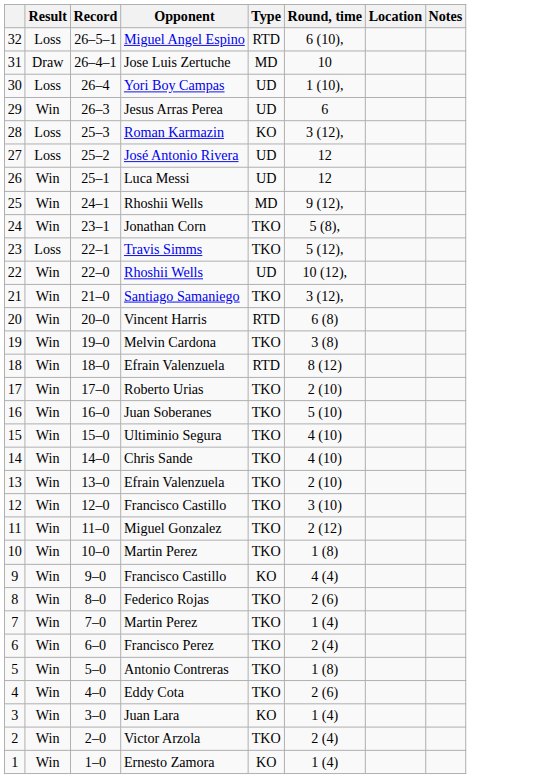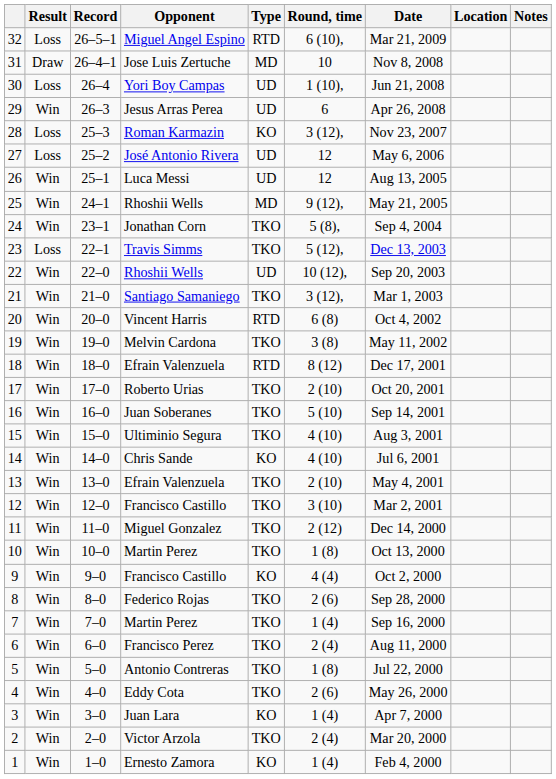+ column: Date | Mar 21, 2009 | Nov 8, 2008 | Jun 21, 2008 | Apr 26, 2008 | Nov 23, 2007 | May 6, 2006 | Aug 13, 2005 | May 21, 2005 | Sep 4, 2004 | Dec 13, 2003 | Sep 20, 2003 | Mar 1, 2003 | Oct 4, 2002 | May 11, 2002 | Dec 17, 2001 | Oct 20, 2001 | Sep 14, 2001 | Aug 3, 2001 | Jul 6, 2001 | May 4, 2001 | Mar 2, 2001 | Dec 14, 2000 | Oct 13, 2000 | Oct 2, 2000 | Sep 28, 2000 | Sep 16, 2000 | Aug 11, 2000 | Jul 22, 2000 | May 26, 2000 | Apr 7, 2000 | Mar 20, 2000 | Feb 4, 2000
14 | Type: TKO -> KO
